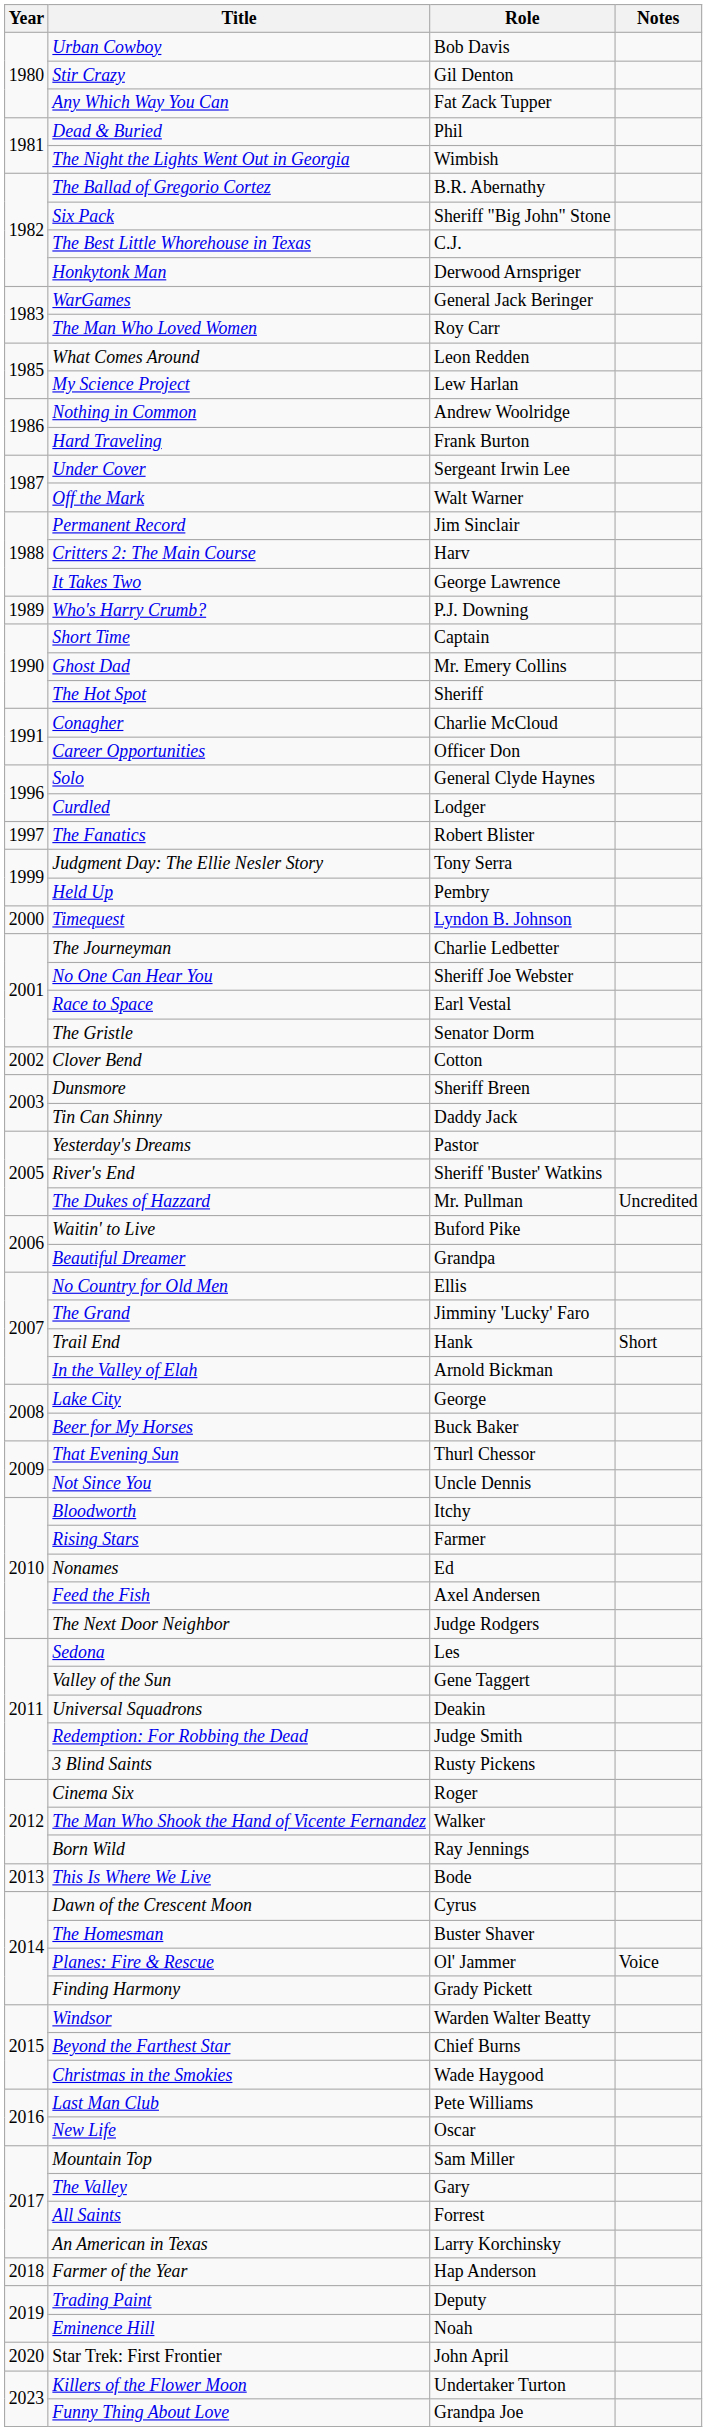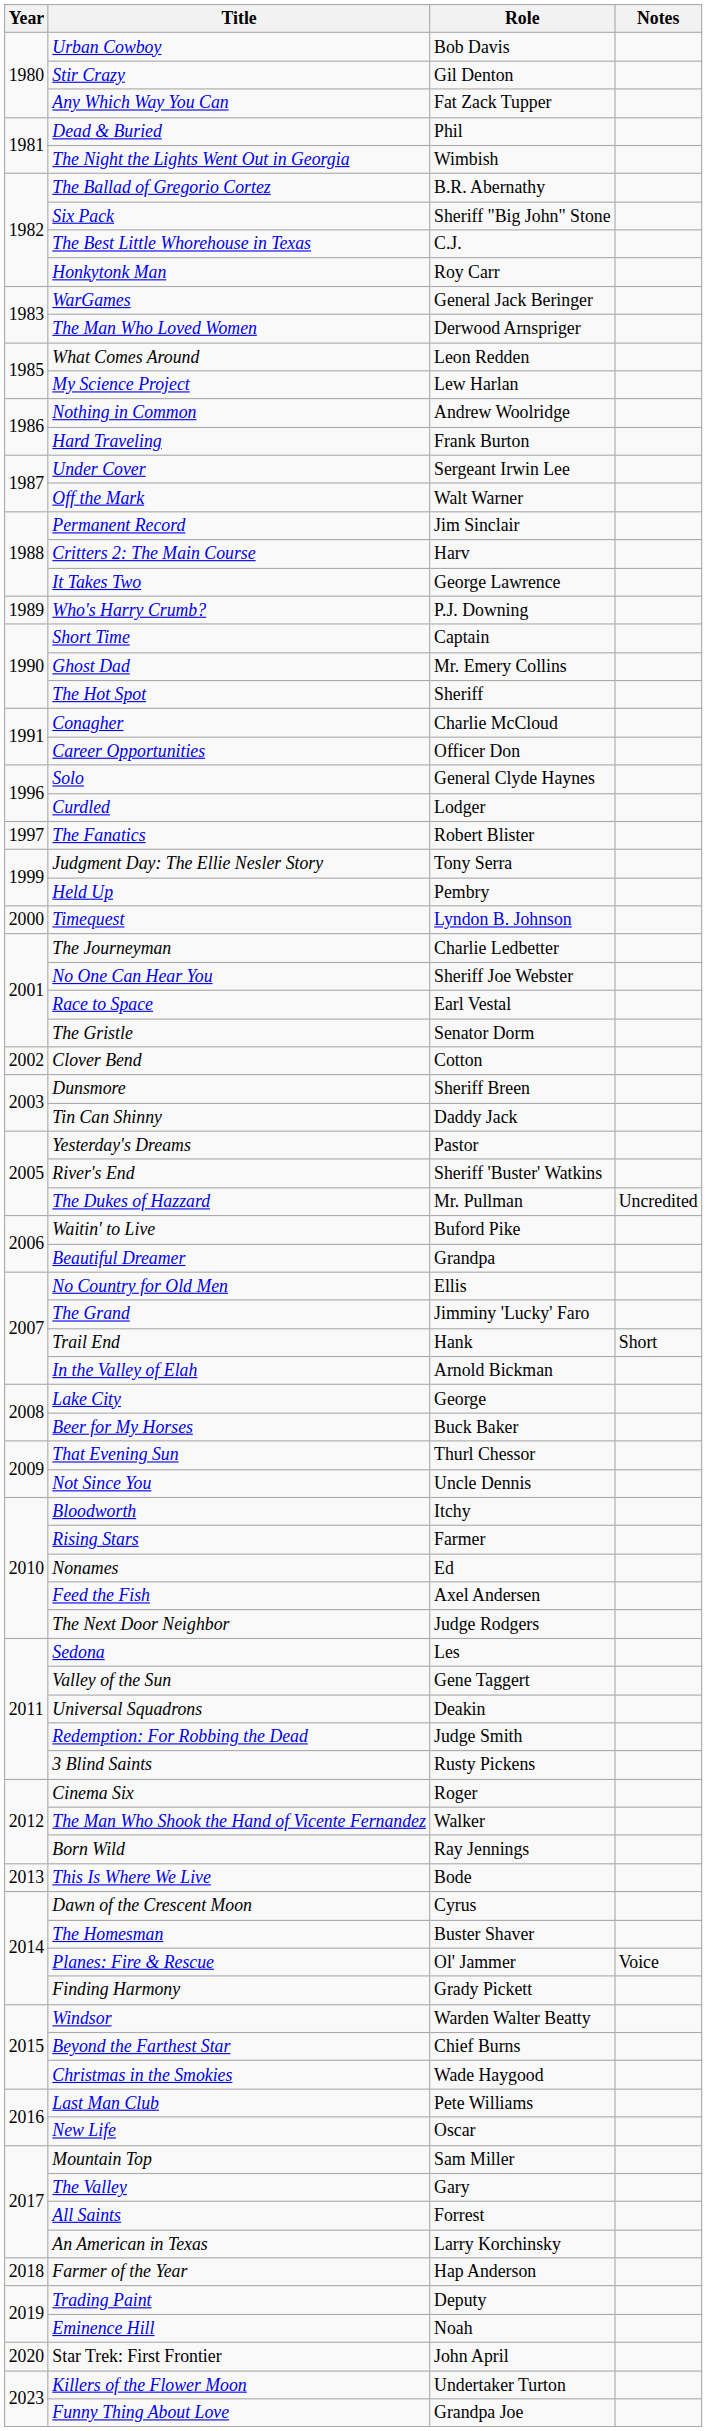Honkytonk Man | Role: Derwood Arnspriger -> Roy Carr
The Man Who Loved Women | Role: Roy Carr -> Derwood Arnspriger
